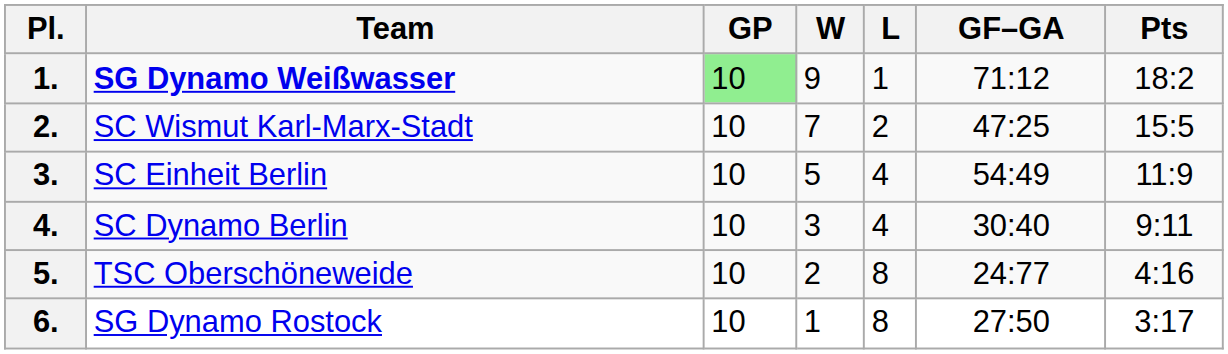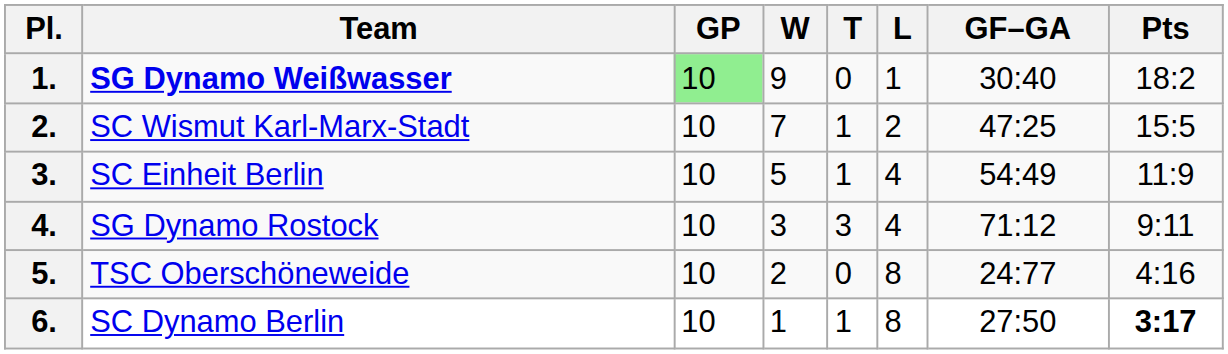+ column: T | 0 | 1 | 1 | 3 | 0 | 1
1. | GF–GA: 71:12 -> 30:40
4. | Team: SC Dynamo Berlin -> SG Dynamo Rostock
4. | GF–GA: 30:40 -> 71:12
6. | Team: SG Dynamo Rostock -> SC Dynamo Berlin
6. | Pts: normal -> bold
